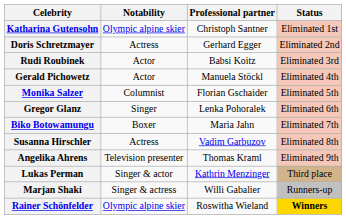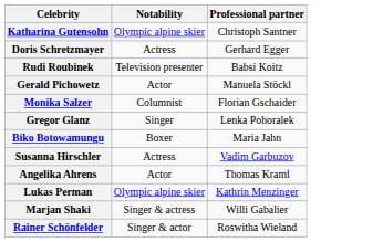- column: Status | Eliminated 1st | Eliminated 2nd | Eliminated 3rd | Eliminated 4th | Eliminated 5th | Eliminated 6th | Eliminated 7th | Eliminated 8th | Eliminated 9th | Third place | Runners-up | Winners
Rudi Roubinek | Notability: Actor -> Television presenter
Angelika Ahrens | Notability: Television presenter -> Actor
Lukas Perman | Notability: Singer & actor -> Olympic alpine skier
Rainer Schönfelder | Notability: Olympic alpine skier -> Singer & actor
